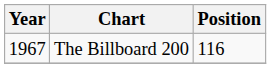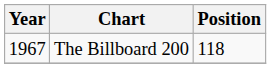The Billboard 200 | Position: 116 -> 118
